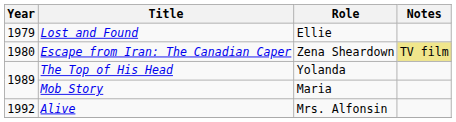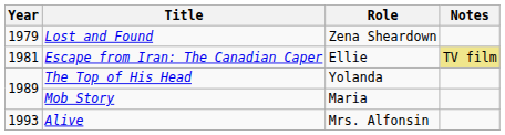Lost and Found | Role: Ellie -> Zena Sheardown
Escape from Iran: The Canadian Caper | Year: 1980 -> 1981
Escape from Iran: The Canadian Caper | Role: Zena Sheardown -> Ellie
Alive | Year: 1992 -> 1993
